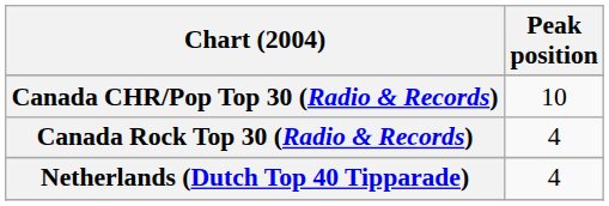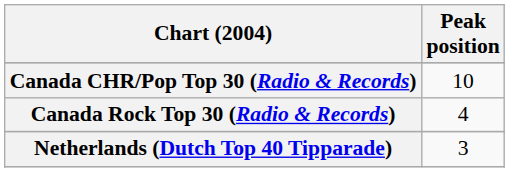Netherlands (Dutch Top 40 Tipparade) | Peak position: 4 -> 3
